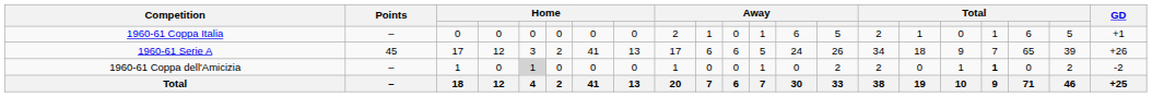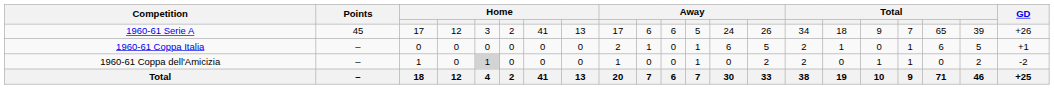rows swapped: 1960-61 Serie A <-> 1960-61 Coppa Italia
1960-61 Coppa dell'Amicizia | column 18: bold -> normal
